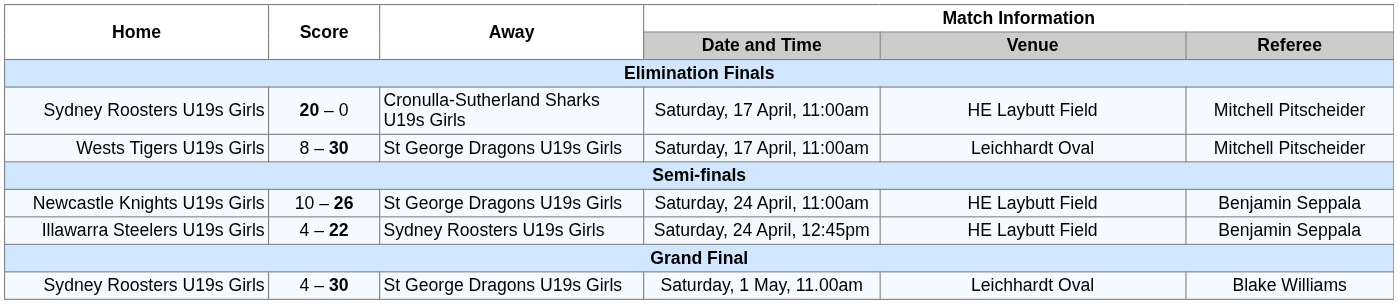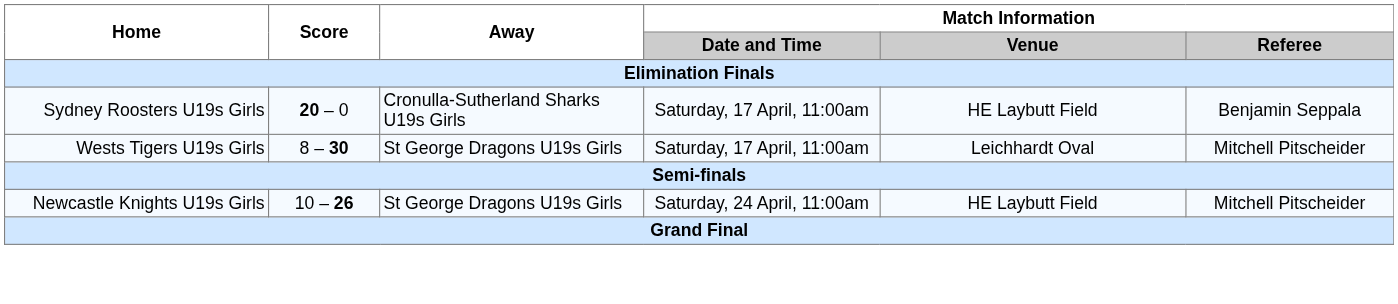20 – 0 | Match Information / Referee: Mitchell Pitscheider -> Benjamin Seppala
10 – 26 | Match Information / Referee: Benjamin Seppala -> Mitchell Pitscheider
- row: Illawarra Steelers U19s Girls | 4 – 22 | Sydney Roosters U19s Girls | Saturday, 24 April, 12:45pm | HE Laybutt Field | Benjamin Seppala
- row: Sydney Roosters U19s Girls | 4 – 30 | St George Dragons U19s Girls | Saturday, 1 May, 11.00am | Leichhardt Oval | Blake Williams
